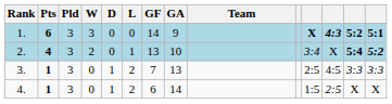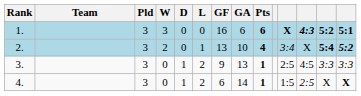columns swapped: Team <-> Pts
1. | GF: 14 -> 16
1. | GA: 9 -> 6
3. | GF: 7 -> 9
4. | column 14: normal -> bold
